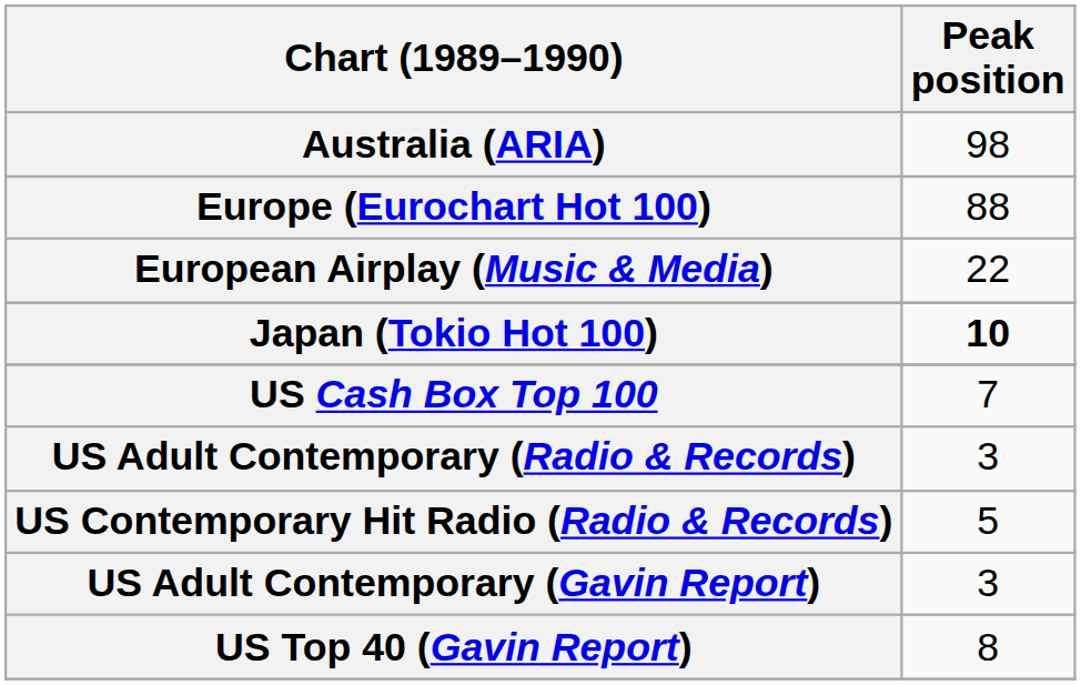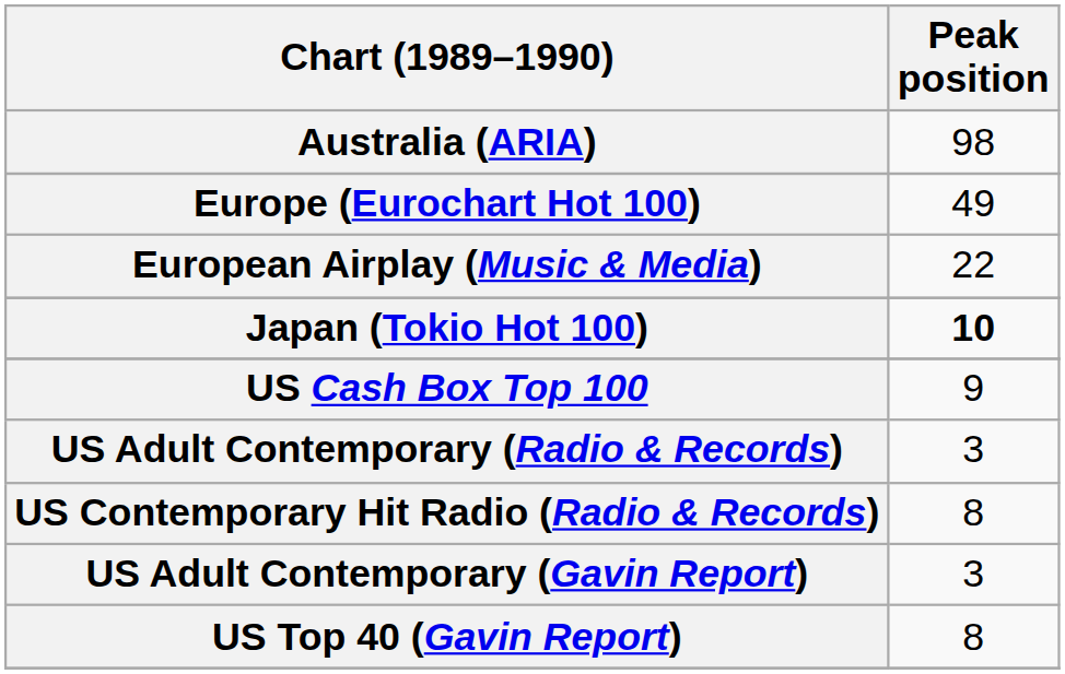Europe (Eurochart Hot 100) | Peak position: 88 -> 49
US Cash Box Top 100 | Peak position: 7 -> 9
US Contemporary Hit Radio (Radio & Records) | Peak position: 5 -> 8
